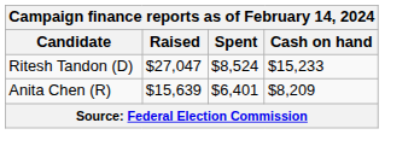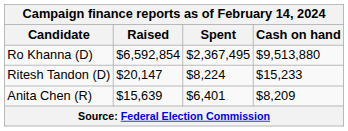+ row: Ro Khanna (D) | $6,592,854 | $2,367,495 | $9,513,880
Ritesh Tandon (D) | Raised: $27,047 -> $20,147
Ritesh Tandon (D) | Spent: $8,524 -> $8,224
